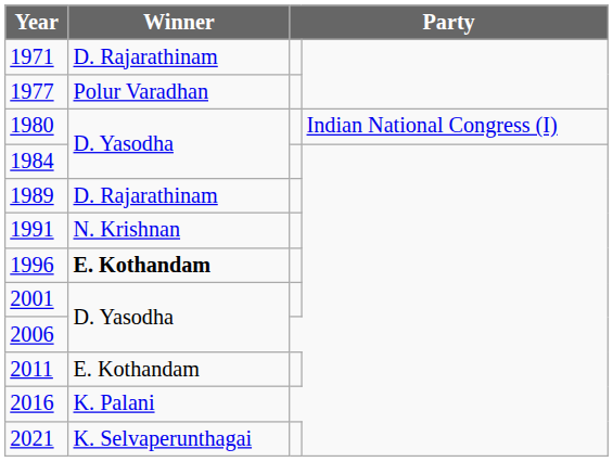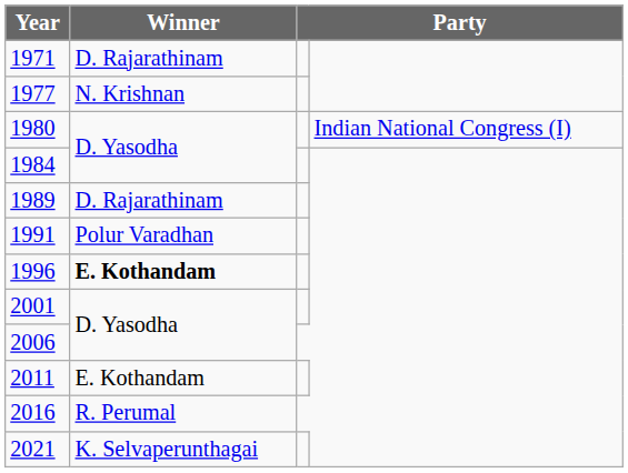1977 | Winner: Polur Varadhan -> N. Krishnan
1991 | Winner: N. Krishnan -> Polur Varadhan
2016 | Winner: K. Palani -> R. Perumal
